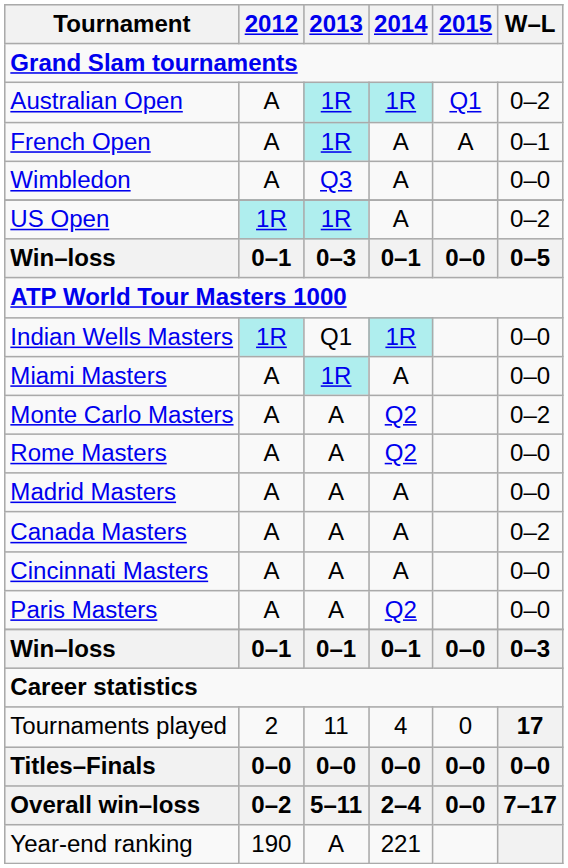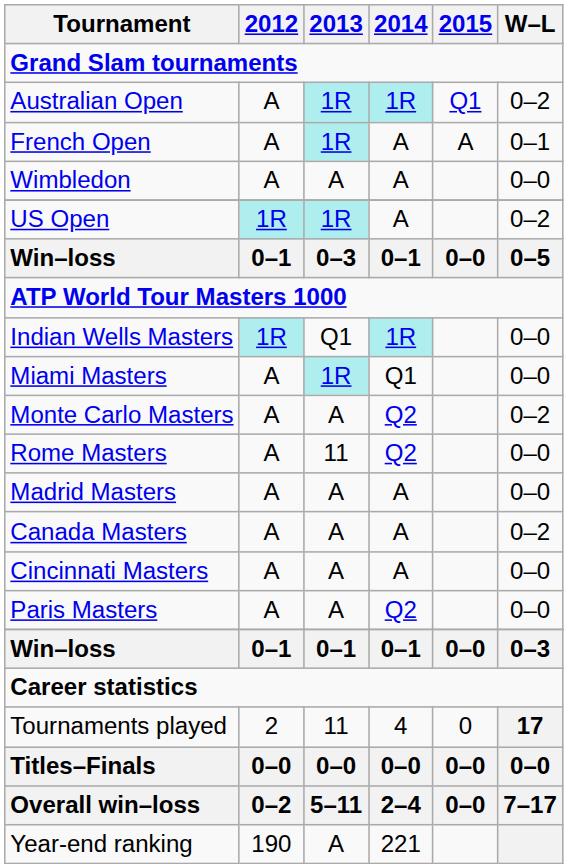Wimbledon | 2013: Q3 -> A
Miami Masters | 2014: A -> Q1
Rome Masters | 2013: A -> 11
